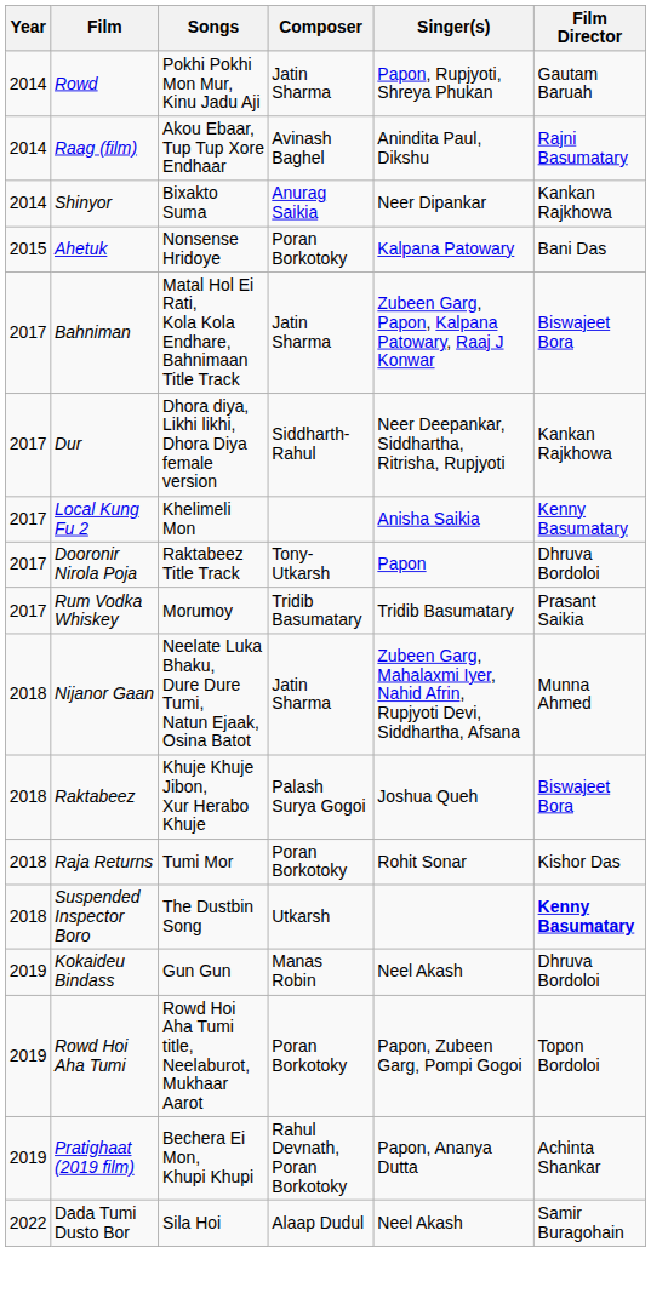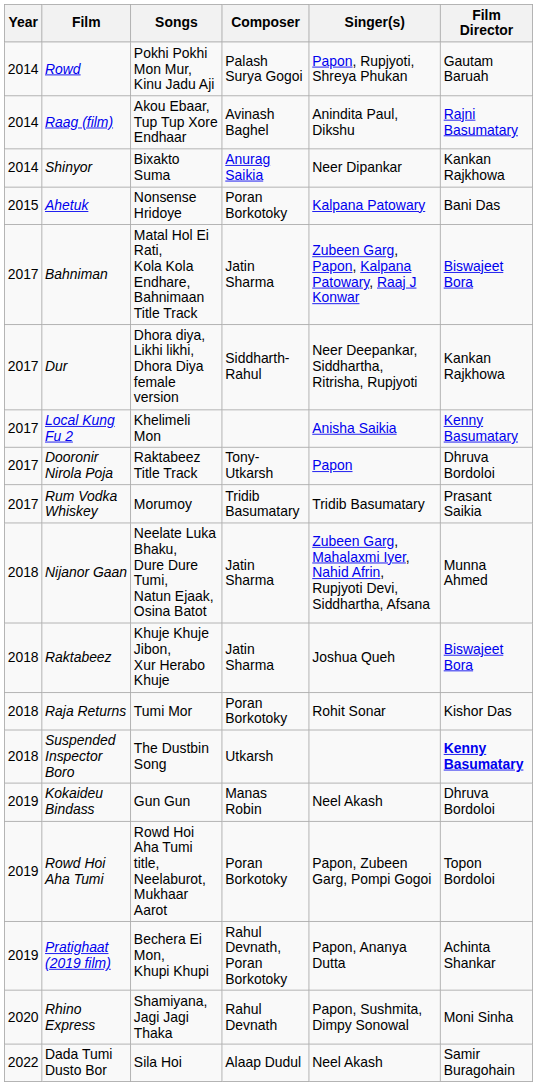Rowd | Composer: Jatin Sharma -> Palash Surya Gogoi
Raktabeez | Composer: Palash Surya Gogoi -> Jatin Sharma
+ row: 2020 | Rhino Express | Shamiyana, Jagi Jagi Thaka | Rahul Devnath | Papon, Sushmita, Dimpy Sonowal | Moni Sinha
